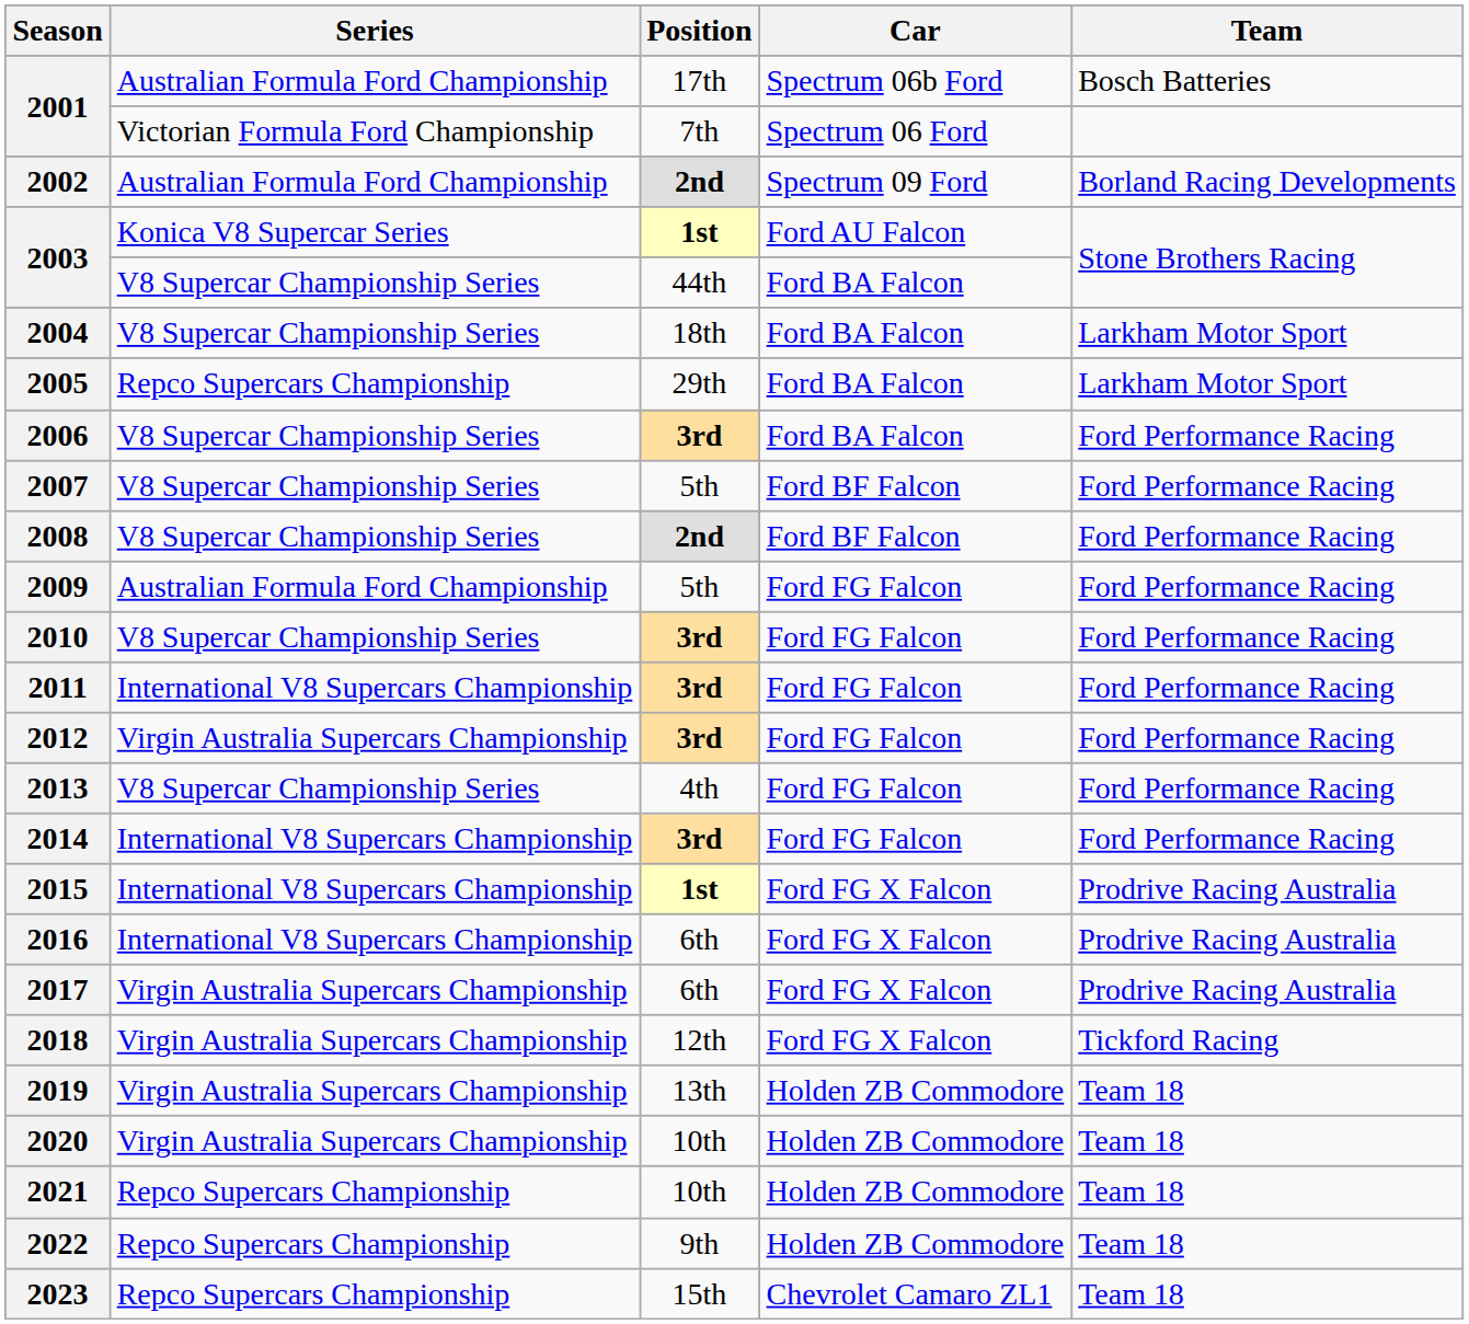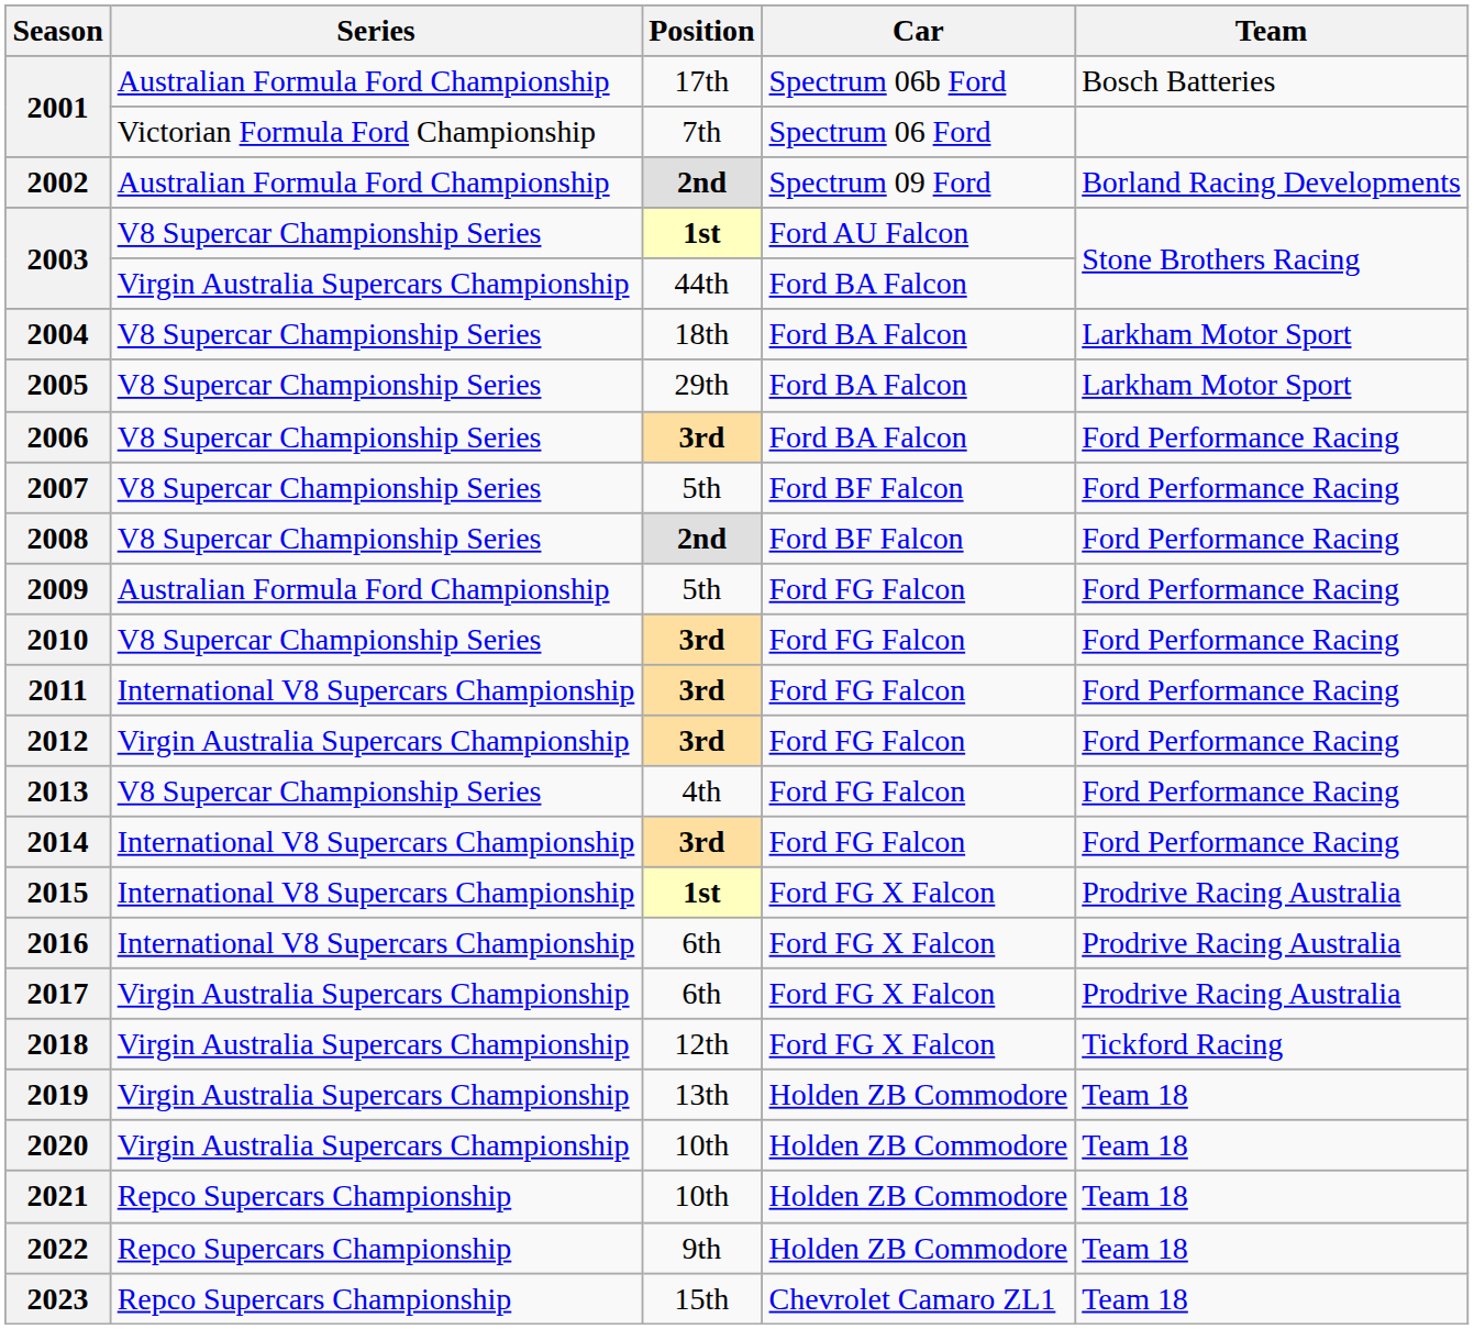2003 / 1st | Series: Konica V8 Supercar Series -> V8 Supercar Championship Series
2003 / 44th | Series: V8 Supercar Championship Series -> Virgin Australia Supercars Championship
2005 | Series: Repco Supercars Championship -> V8 Supercar Championship Series
